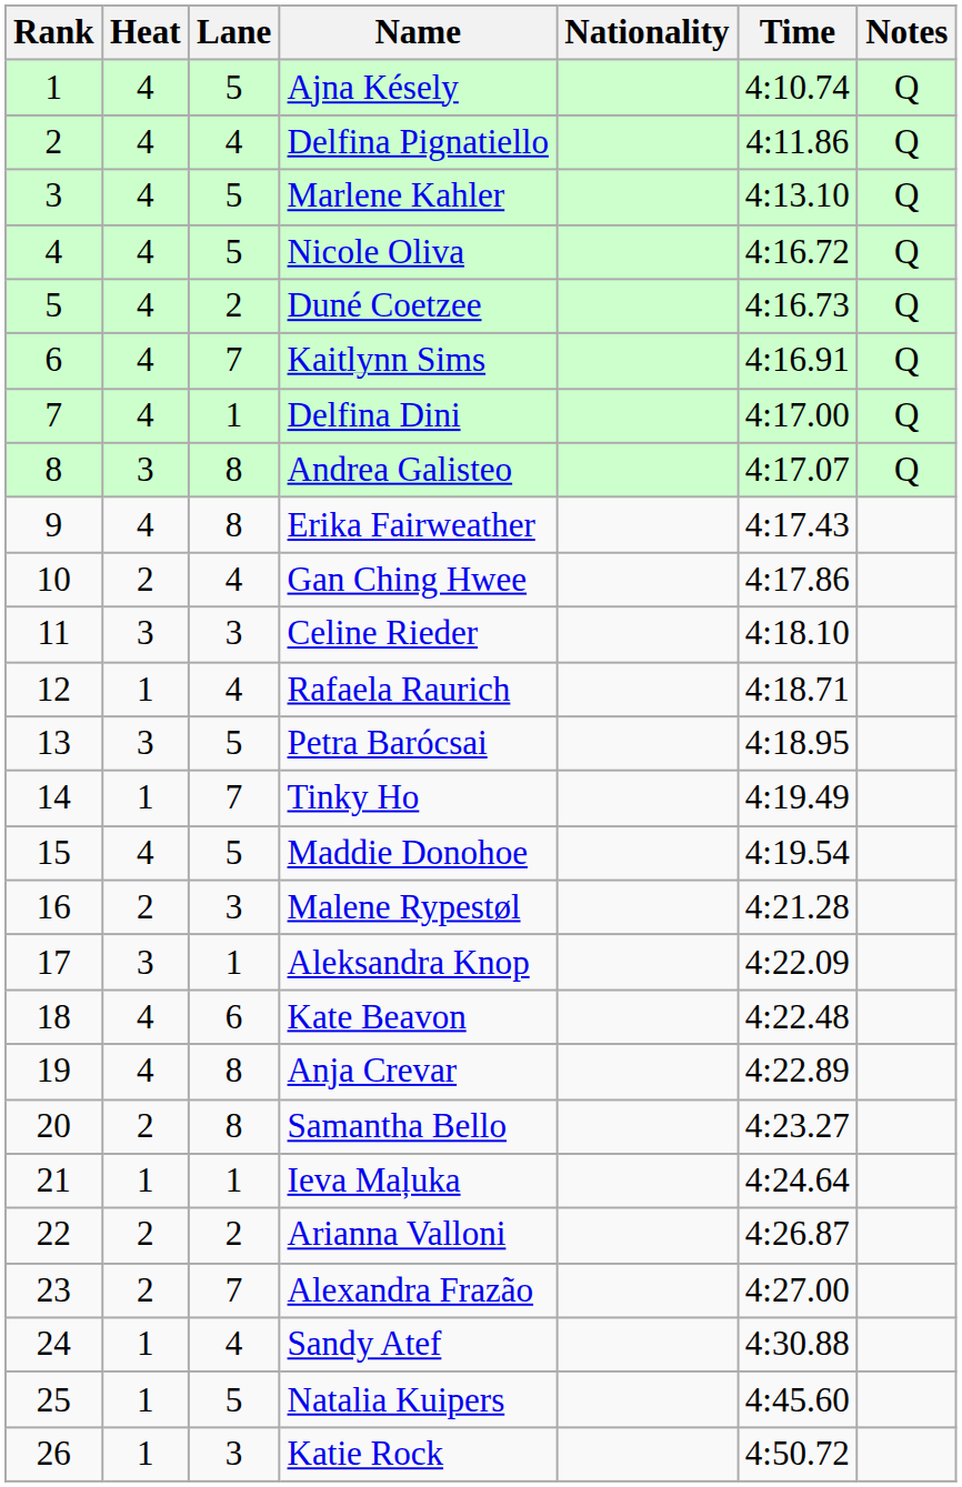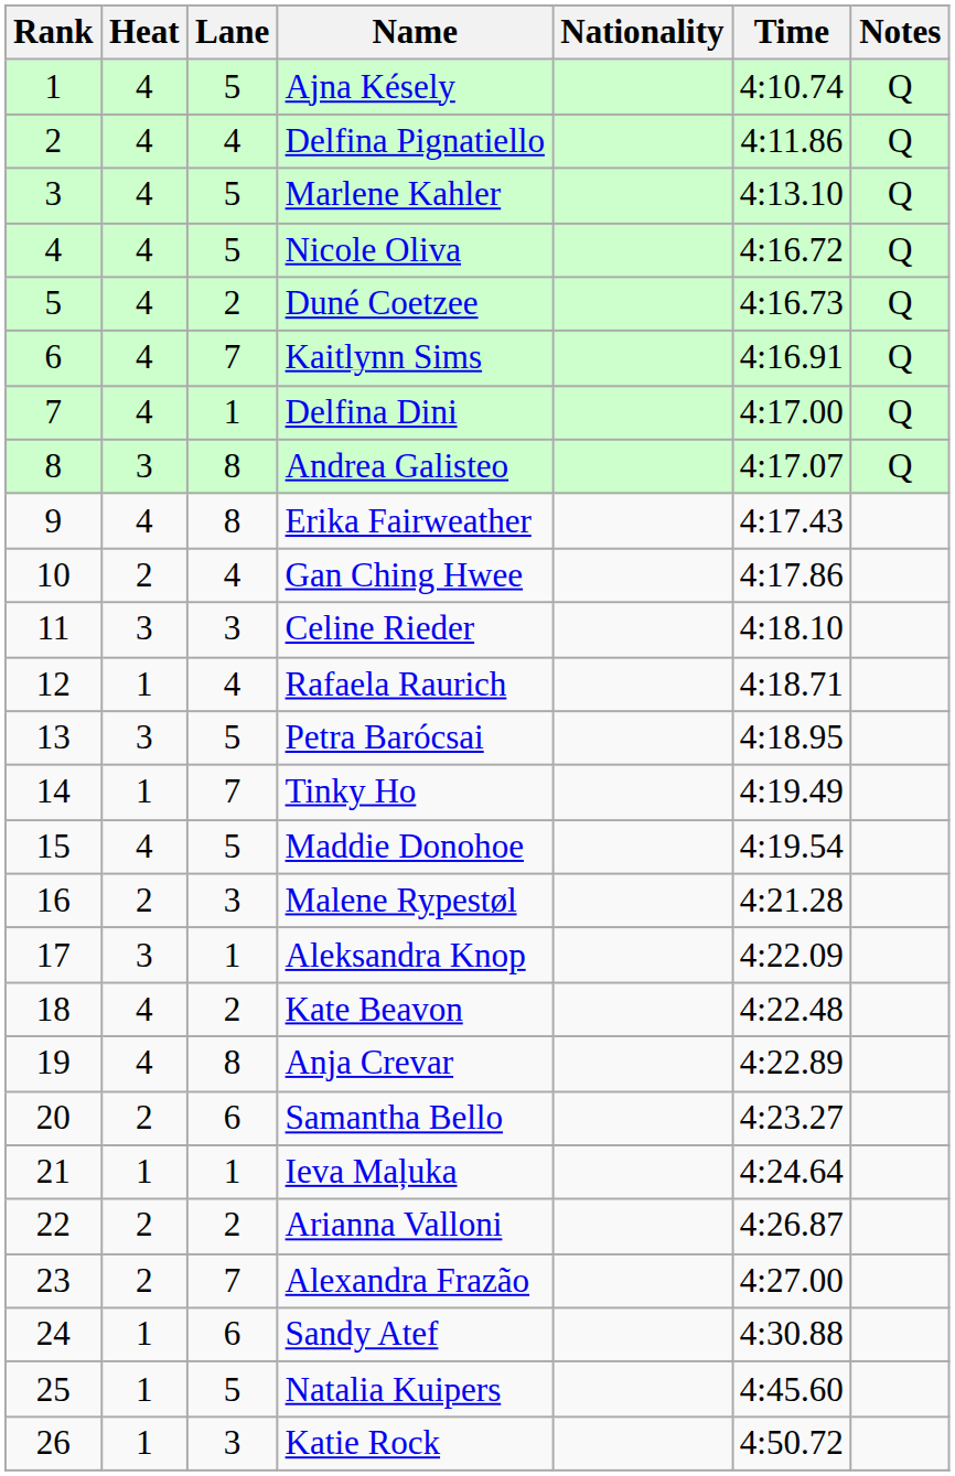Kate Beavon | Lane: 6 -> 2
Samantha Bello | Lane: 8 -> 6
Sandy Atef | Lane: 4 -> 6
